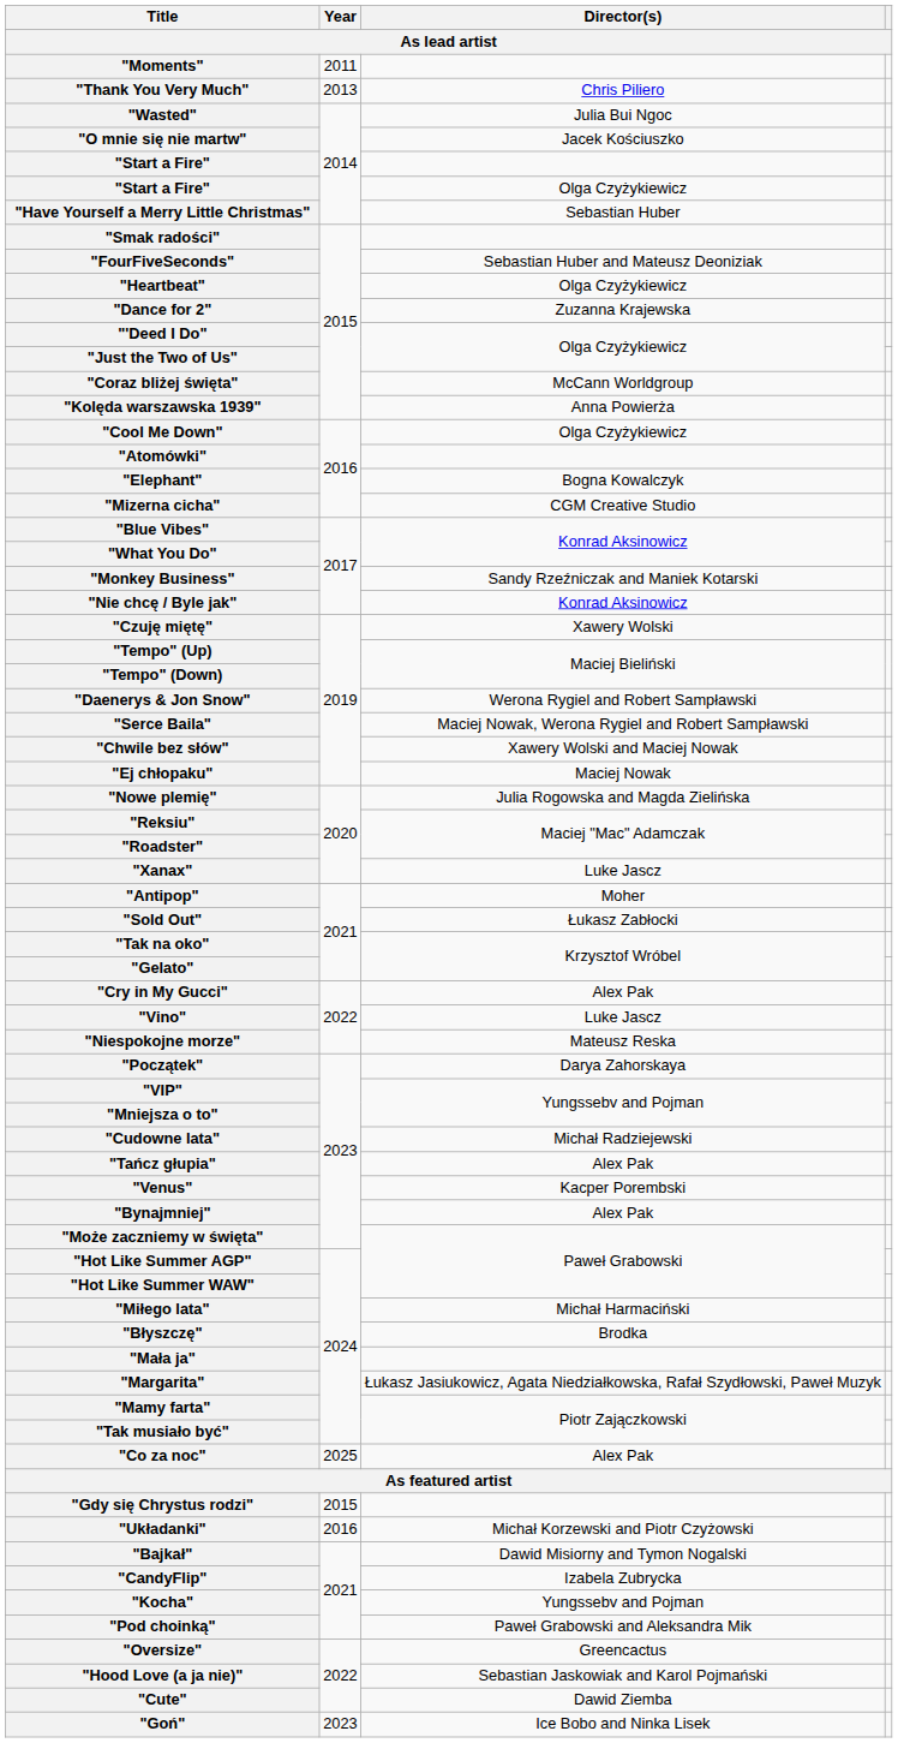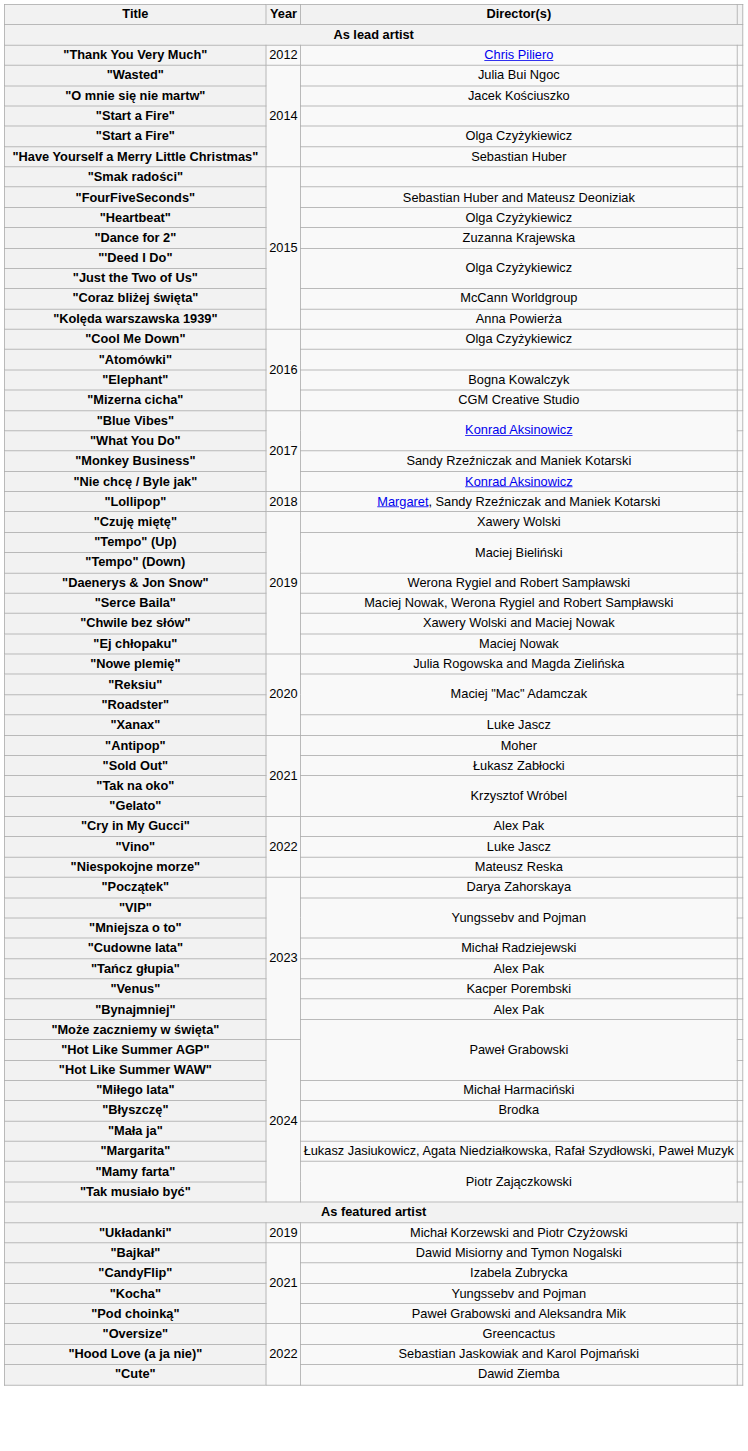- row: "Moments" | 2011
"Thank You Very Much" | Year: 2013 -> 2012
+ row: "Lollipop" | 2018 | Margaret, Sandy Rzeźniczak and Maniek Kotarski
- row: "Co za noc" | 2025 | Alex Pak
- row: "Gdy się Chrystus rodzi" | 2015
"Układanki" | Year: 2016 -> 2019
- row: "Goń" | 2023 | Ice Bobo and Ninka Lisek
